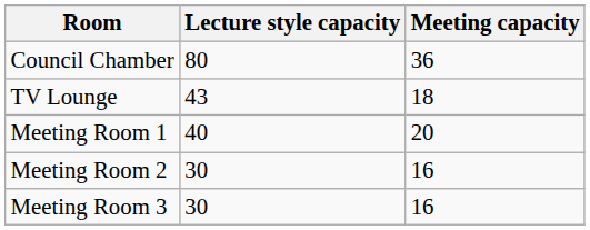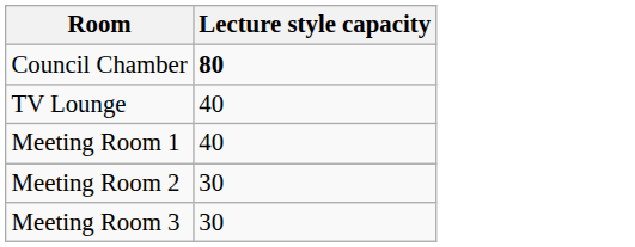- column: Meeting capacity | 36 | 18 | 20 | 16 | 16
Council Chamber | Lecture style capacity: normal -> bold
TV Lounge | Lecture style capacity: 43 -> 40
